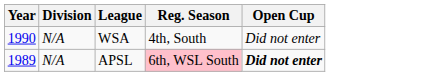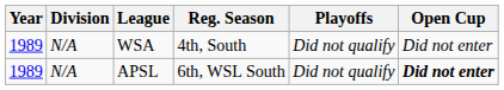+ column: Playoffs | Did not qualify | Did not qualify
WSA | Year: 1990 -> 1989
APSL | Reg. Season: pink background -> no background
